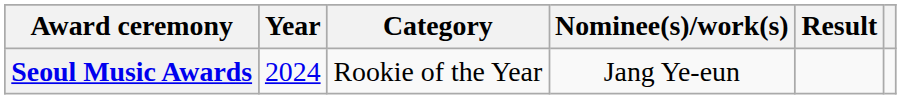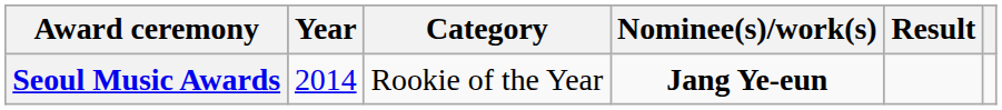Seoul Music Awards | Year: 2024 -> 2014
Seoul Music Awards | Nominee(s)/work(s): normal -> bold
